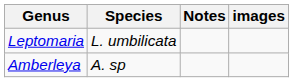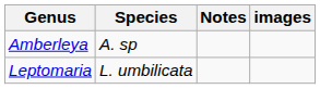rows swapped: Amberleya <-> Leptomaria
